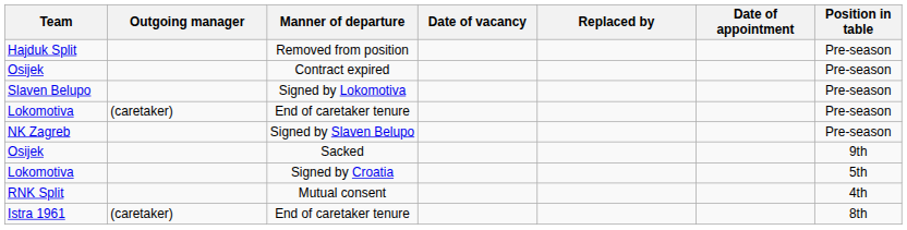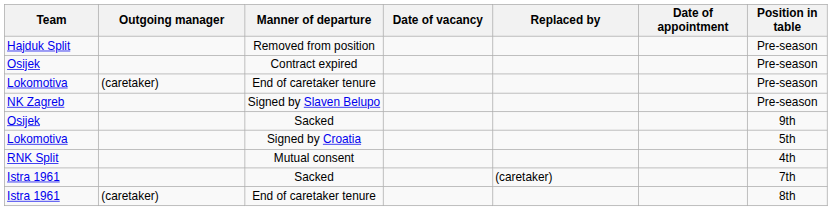- row: Slaven Belupo | Signed by Lokomotiva | Pre-season
+ row: Istra 1961 | Sacked | (caretaker) | 7th
